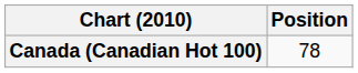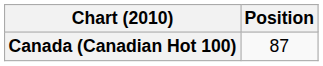Canada (Canadian Hot 100) | Position: 78 -> 87
